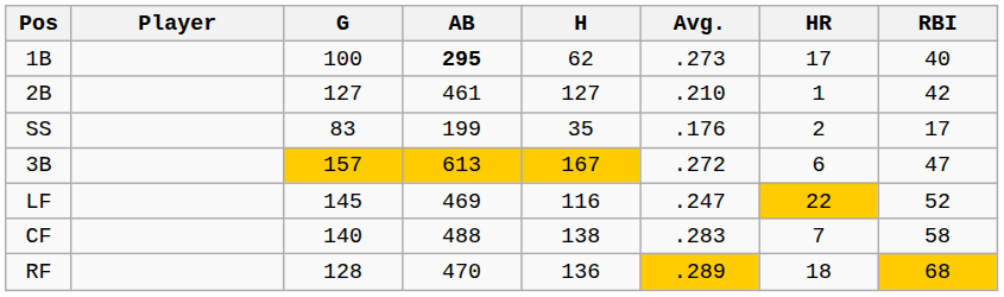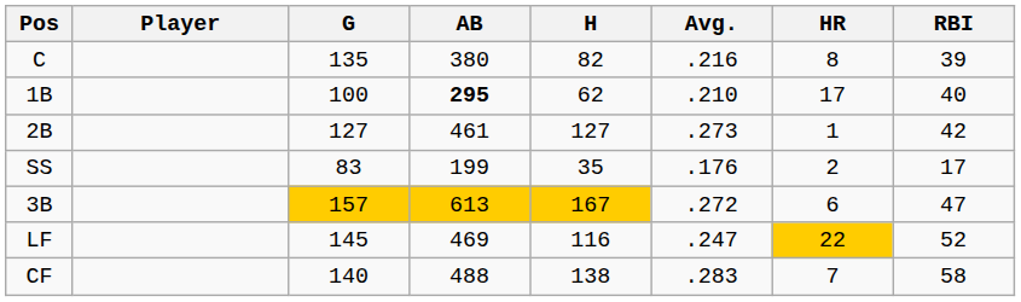+ row: C | 135 | 380 | 82 | .216 | 8 | 39
1B | Avg.: .273 -> .210
2B | Avg.: .210 -> .273
- row: RF | 128 | 470 | 136 | .289 | 18 | 68
